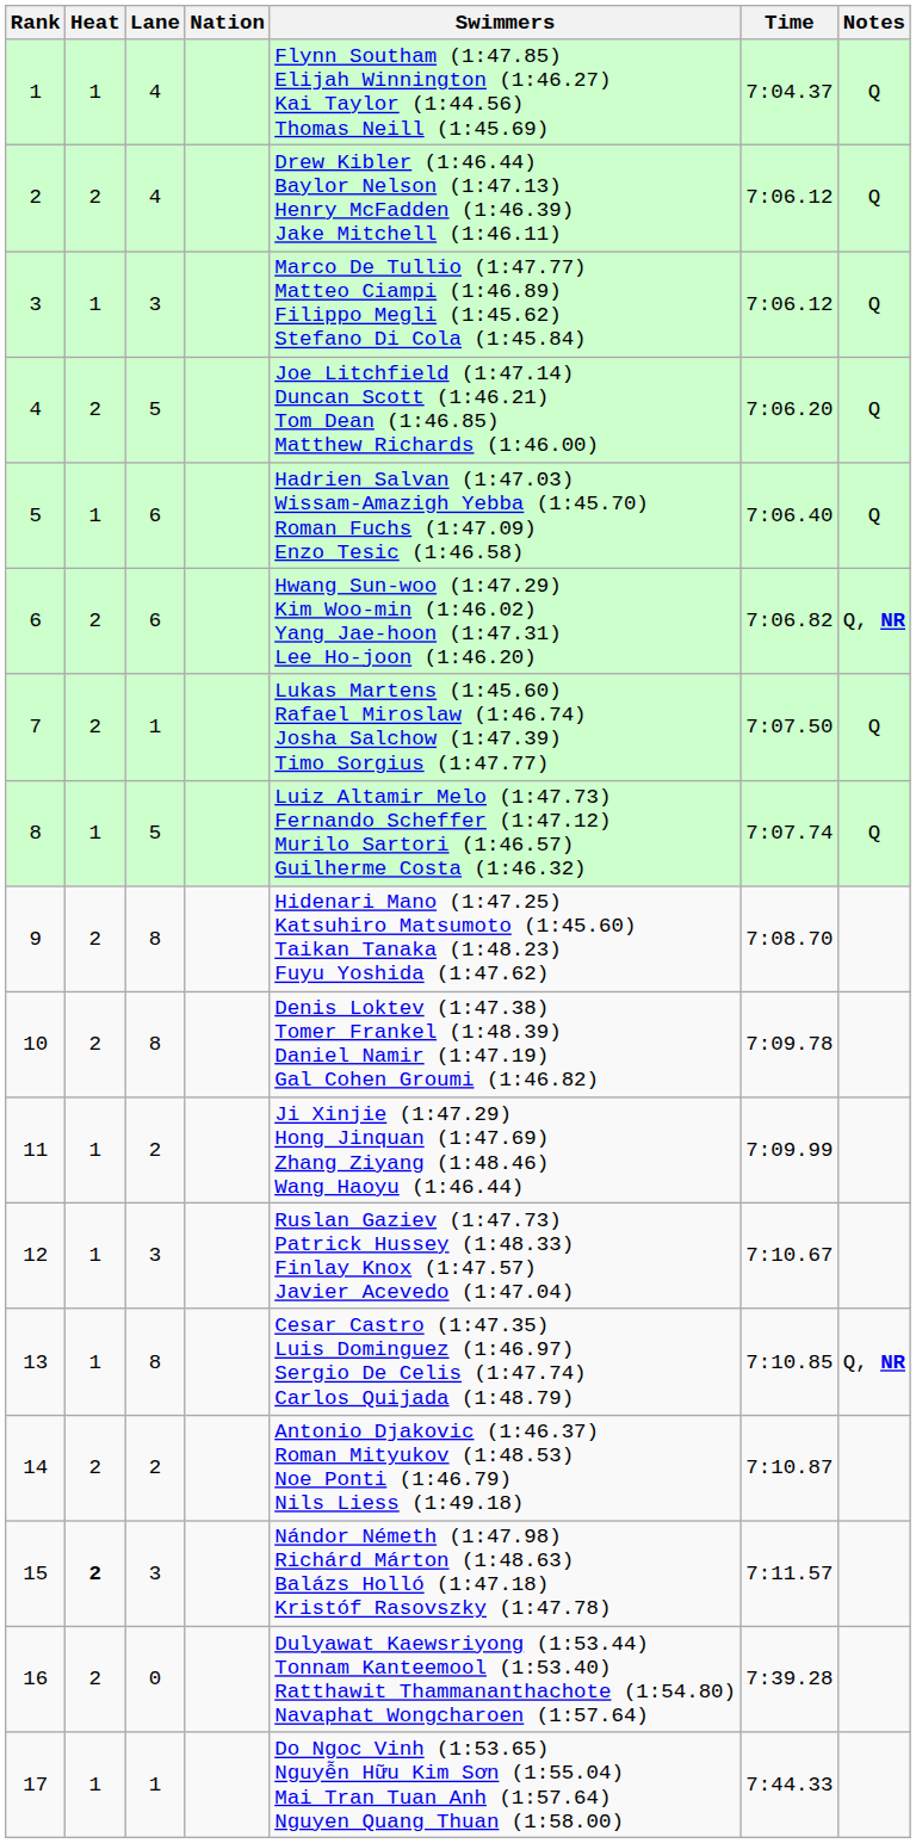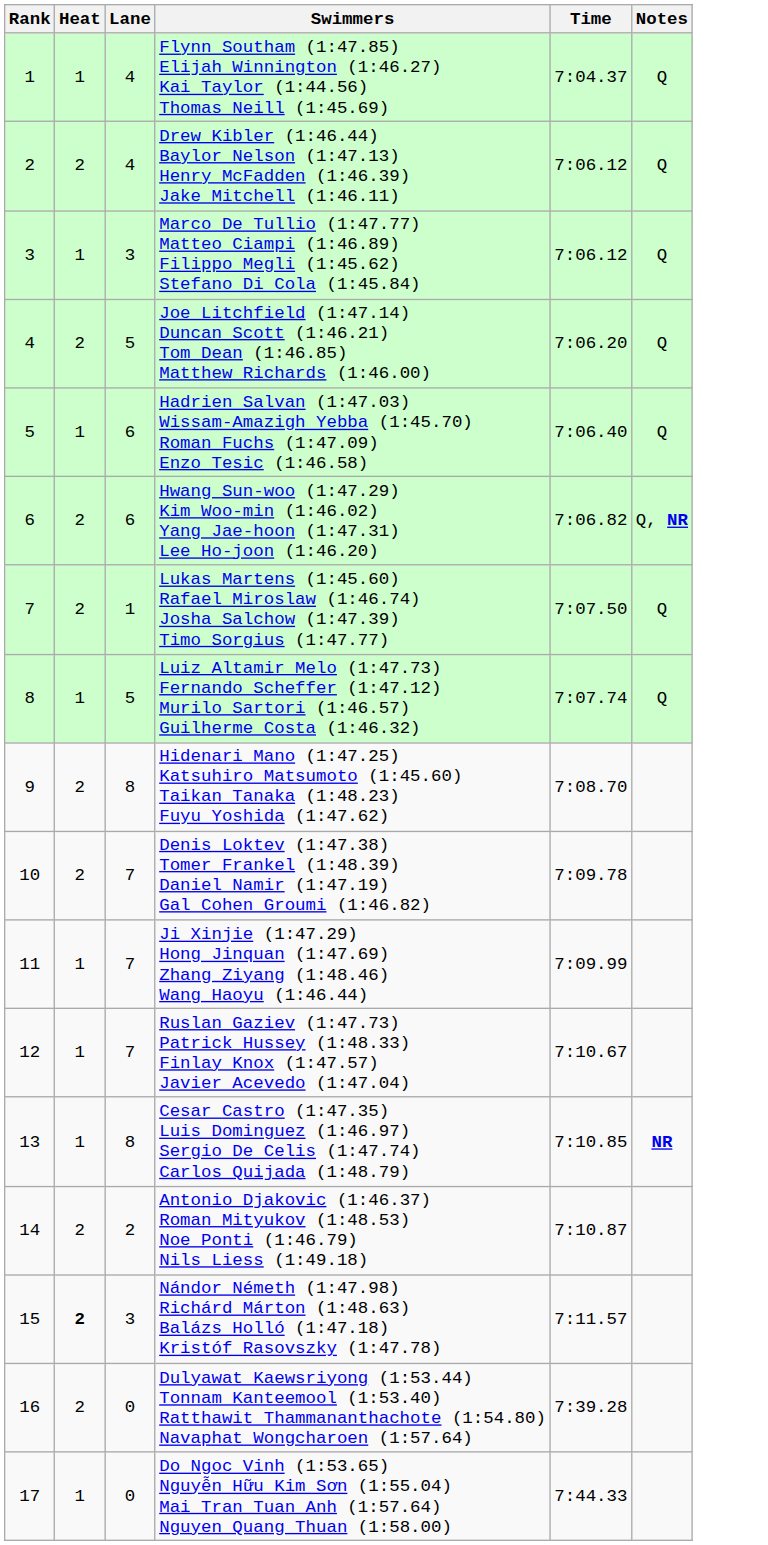- column: Nation
10 | Lane: 8 -> 7
11 | Lane: 2 -> 7
12 | Lane: 3 -> 7
13 | Notes: Q, NR -> NR
17 | Lane: 1 -> 0
